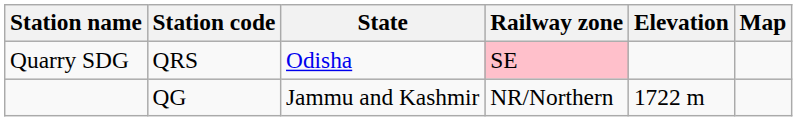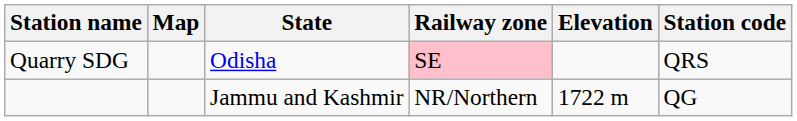columns swapped: Station code <-> Map
